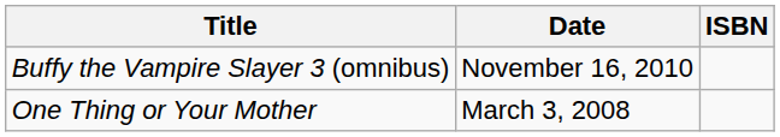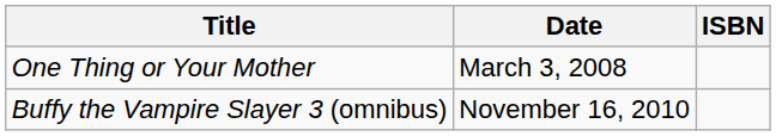rows swapped: One Thing or Your Mother <-> Buffy the Vampire Slayer 3 (omnibus)
